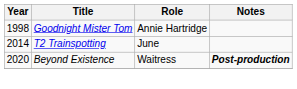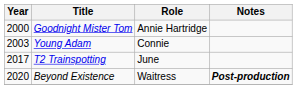Goodnight Mister Tom | Year: 1998 -> 2000
+ row: 2003 | Young Adam | Connie
T2 Trainspotting | Year: 2014 -> 2017
